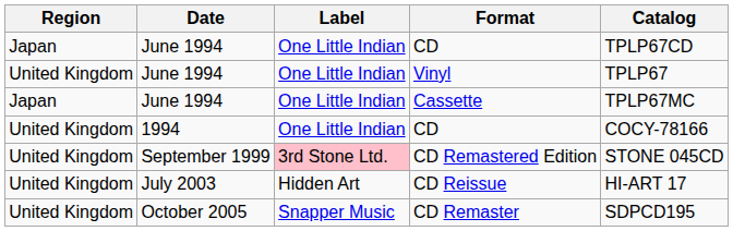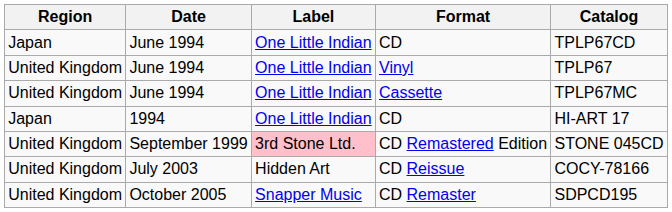Cassette | Region: Japan -> United Kingdom
1994 / CD | Region: United Kingdom -> Japan
1994 / CD | Catalog: COCY-78166 -> HI-ART 17
CD Reissue | Catalog: HI-ART 17 -> COCY-78166
